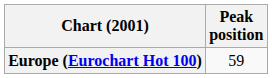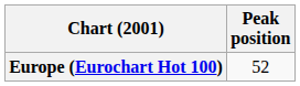Europe (Eurochart Hot 100) | Peak position: 59 -> 52
